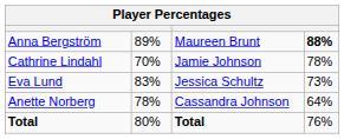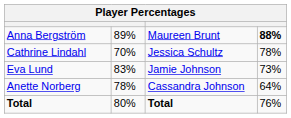Cathrine Lindahl | column 3: Jamie Johnson -> Jessica Schultz
Eva Lund | column 3: Jessica Schultz -> Jamie Johnson
